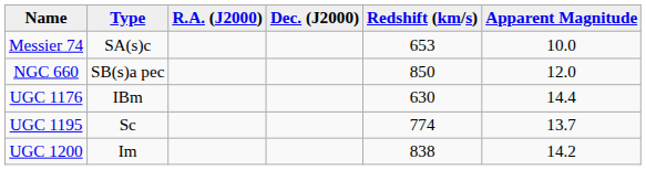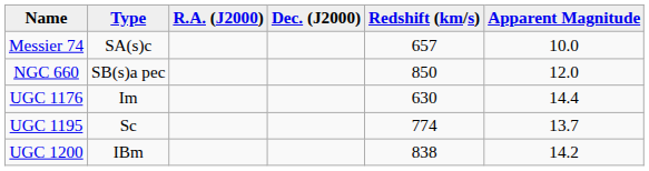Messier 74 | Redshift (km/s): 653 -> 657
UGC 1176 | Type: IBm -> Im
UGC 1200 | Type: Im -> IBm
